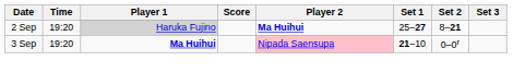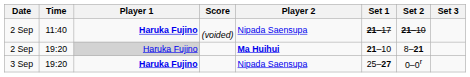+ row: 2 Sep | 11:40 | Haruka Fujino | (voided) | Nipada Saensupa | 21–17 | 21–10
2 Sep / 19:20 | Set 1: 25–27 -> 21–10
3 Sep | Player 1: Ma Huihui -> Haruka Fujino
3 Sep | Player 2: pink background -> no background
3 Sep | Set 1: 21–10 -> 25–27
